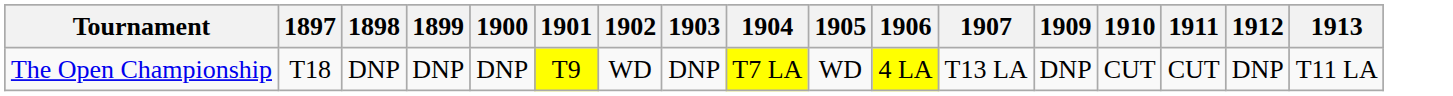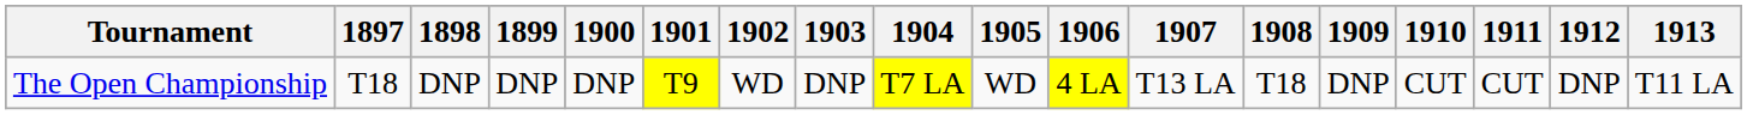+ column: 1908 | T18
